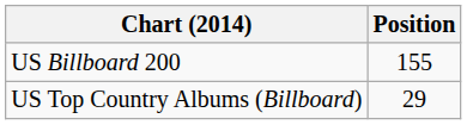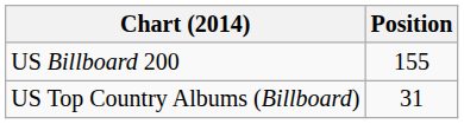US Top Country Albums (Billboard) | Position: 29 -> 31
